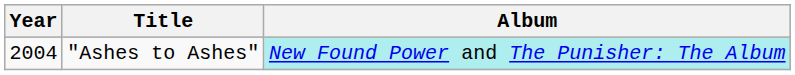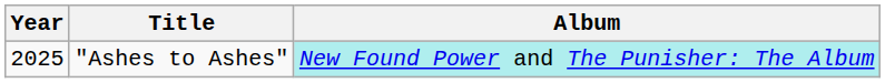"Ashes to Ashes" | Year: 2004 -> 2025
